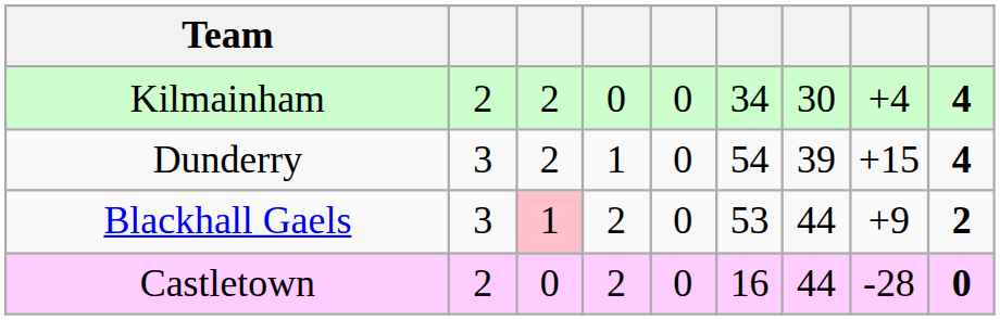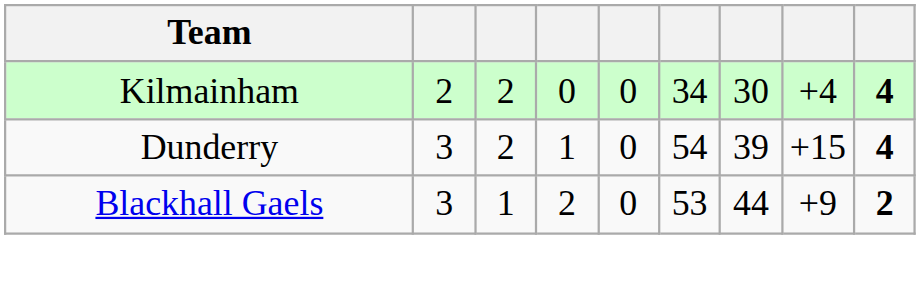Blackhall Gaels | column 3: pink background -> no background
- row: Castletown | 2 | 0 | 2 | 0 | 16 | 44 | -28 | 0
